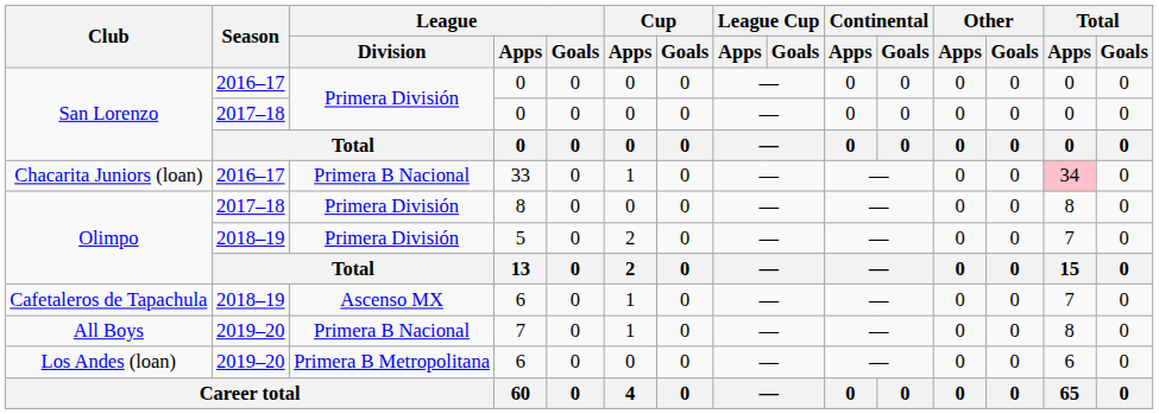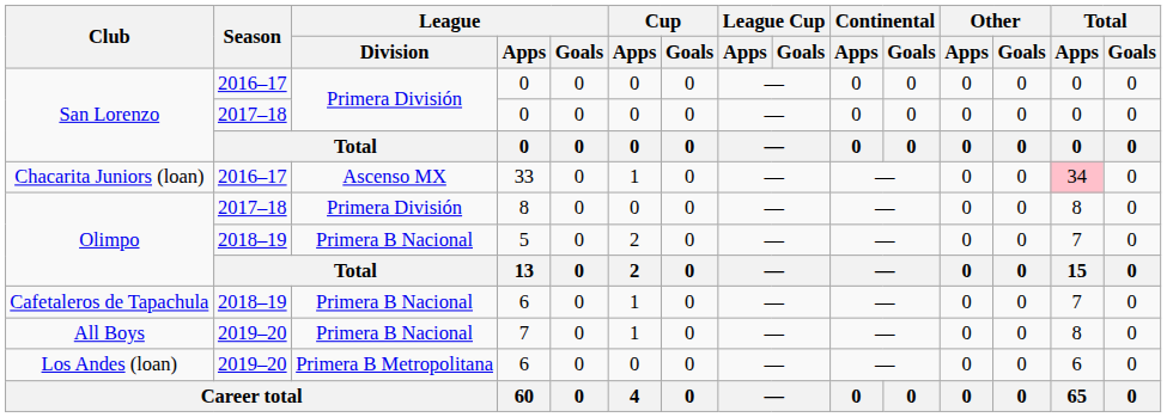Chacarita Juniors (loan) | League / Division: Primera B Nacional -> Ascenso MX
Olimpo / 2018–19 | League / Division: Primera División -> Primera B Nacional
Cafetaleros de Tapachula | League / Division: Ascenso MX -> Primera B Nacional
